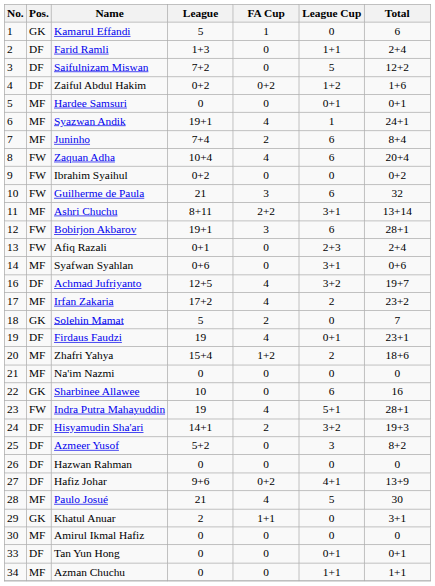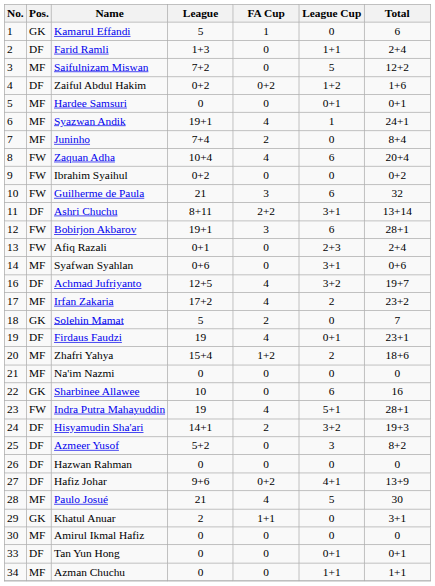Saifulnizam Miswan | Pos.: DF -> MF
Juninho | League Cup: 6 -> 0
Ashri Chuchu | Pos.: MF -> DF
